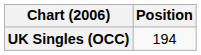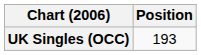UK Singles (OCC) | Position: 194 -> 193
